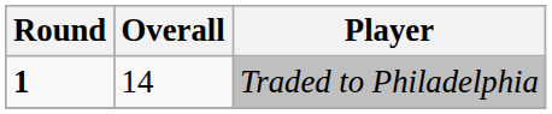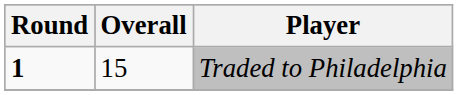Traded to Philadelphia | Overall: 14 -> 15
